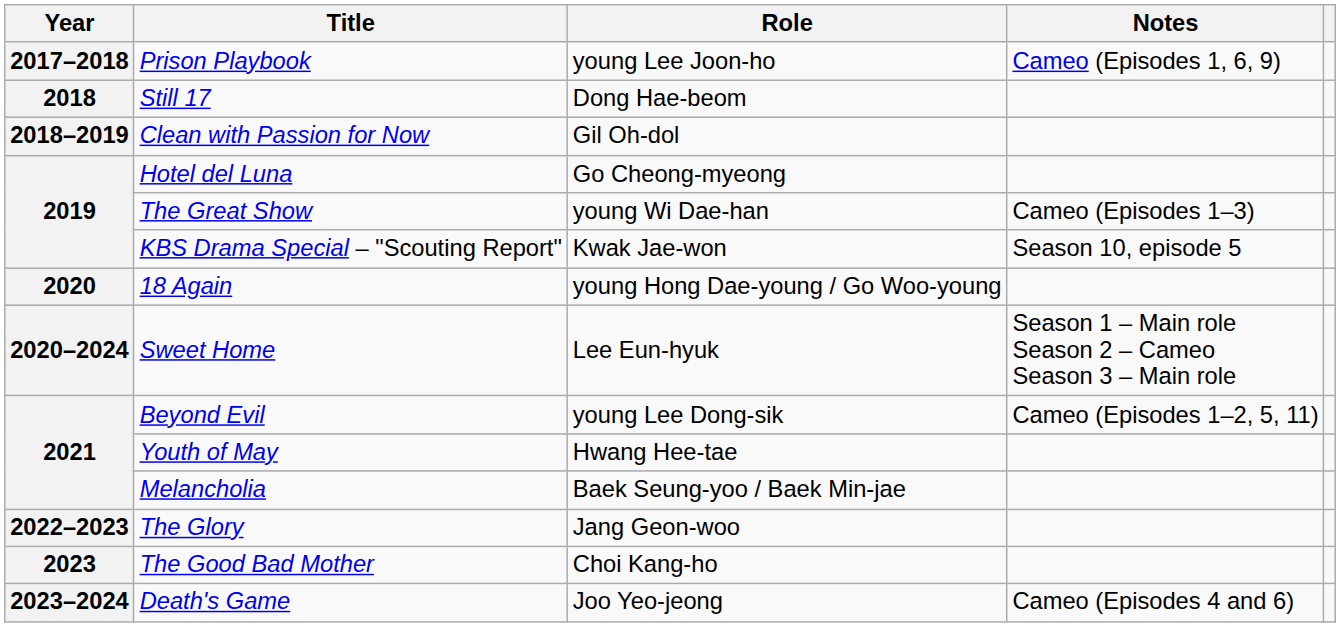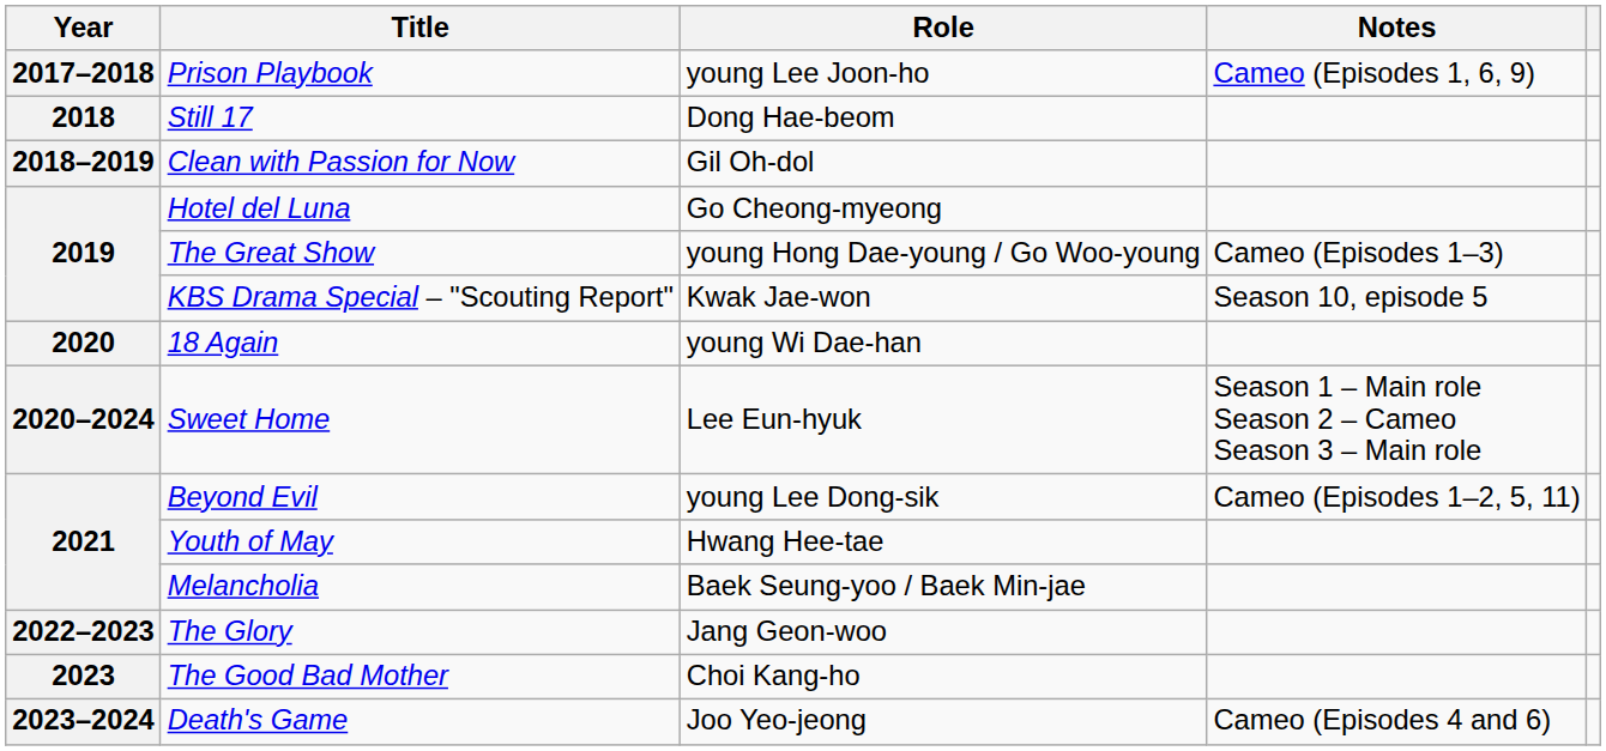The Great Show | Role: young Wi Dae-han -> young Hong Dae-young / Go Woo-young
18 Again | Role: young Hong Dae-young / Go Woo-young -> young Wi Dae-han
